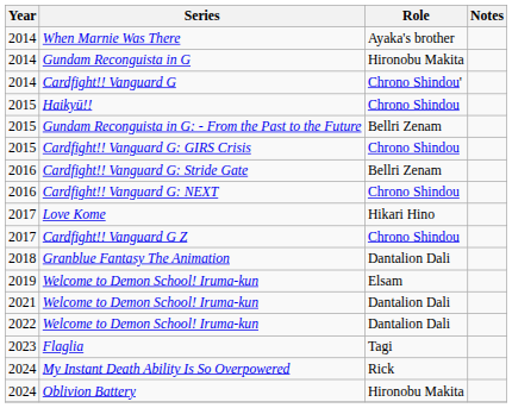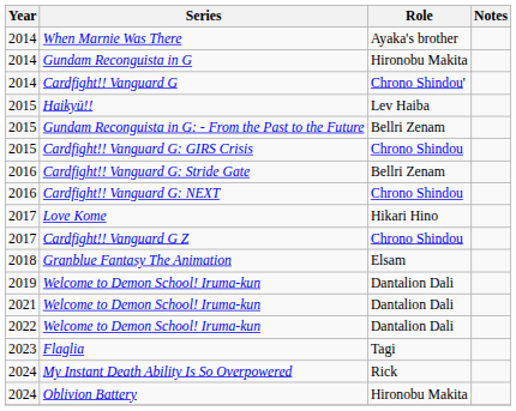Haikyū!! | Role: Chrono Shindou -> Lev Haiba
Granblue Fantasy The Animation | Role: Dantalion Dali -> Elsam
2019 / Welcome to Demon School! Iruma-kun | Role: Elsam -> Dantalion Dali
